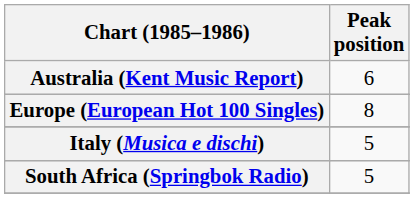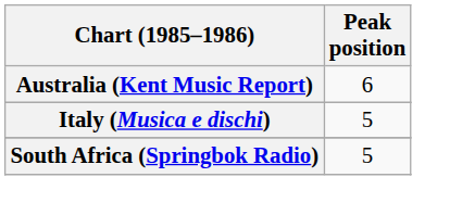- row: Europe (European Hot 100 Singles) | 8
